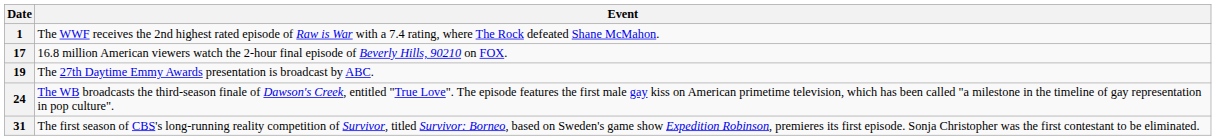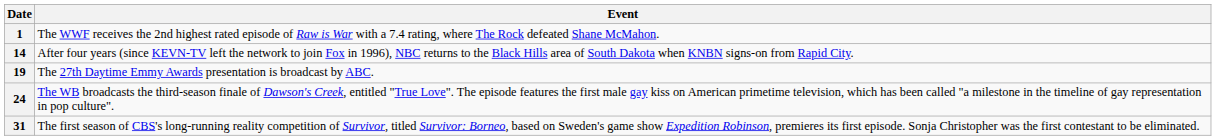+ row: 14 | After four years (since KEVN-TV left the network to join Fox in 1996), NBC returns to the Black Hills area of South Dakota when KNBN signs-on from Rapid City.
- row: 17 | 16.8 million American viewers watch the 2-hour final episode of Beverly Hills, 90210 on FOX.
